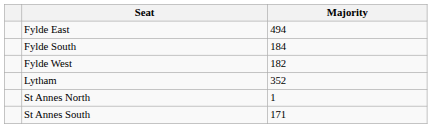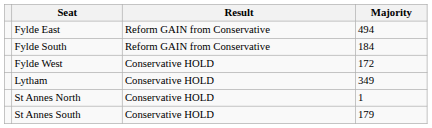+ column: Result | Reform GAIN from Conservative | Reform GAIN from Conservative | Conservative HOLD | Conservative HOLD | Conservative HOLD | Conservative HOLD
Fylde West | Majority: 182 -> 172
Lytham | Majority: 352 -> 349
St Annes South | Majority: 171 -> 179
